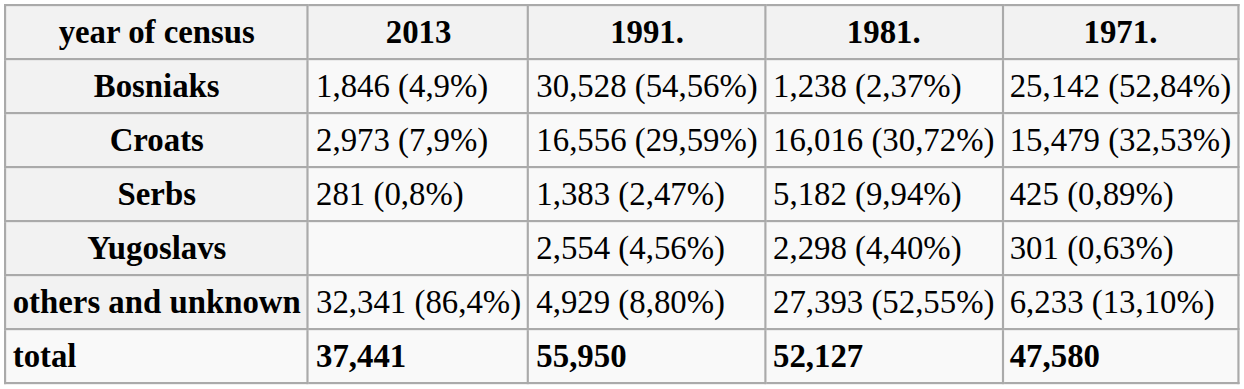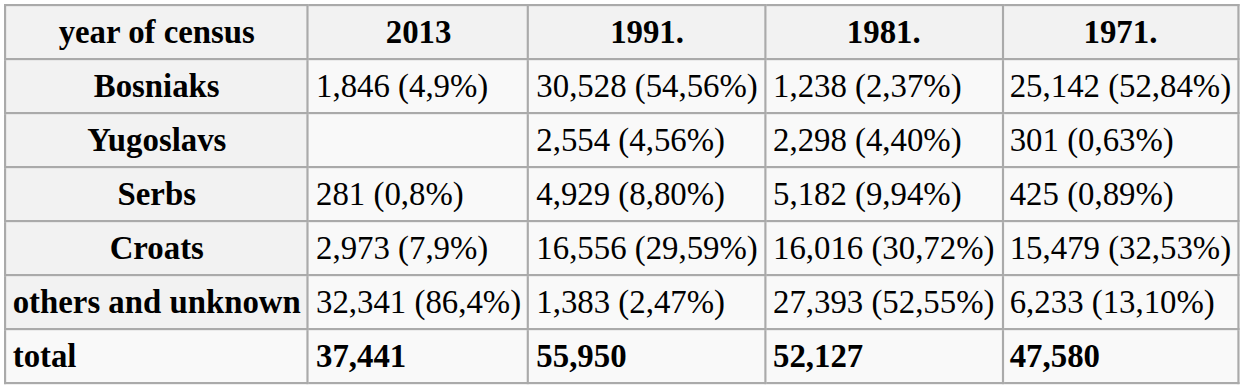rows swapped: Croats <-> Yugoslavs
Serbs | 1991.: 1,383 (2,47%) -> 4,929 (8,80%)
others and unknown | 1991.: 4,929 (8,80%) -> 1,383 (2,47%)
